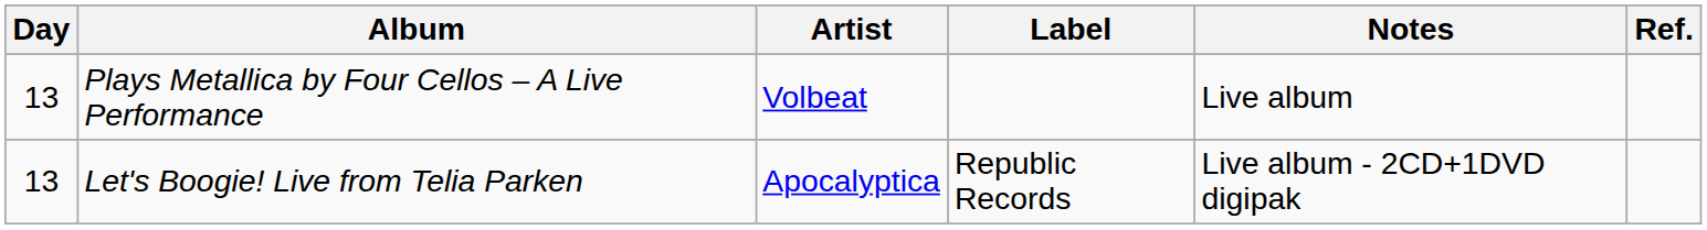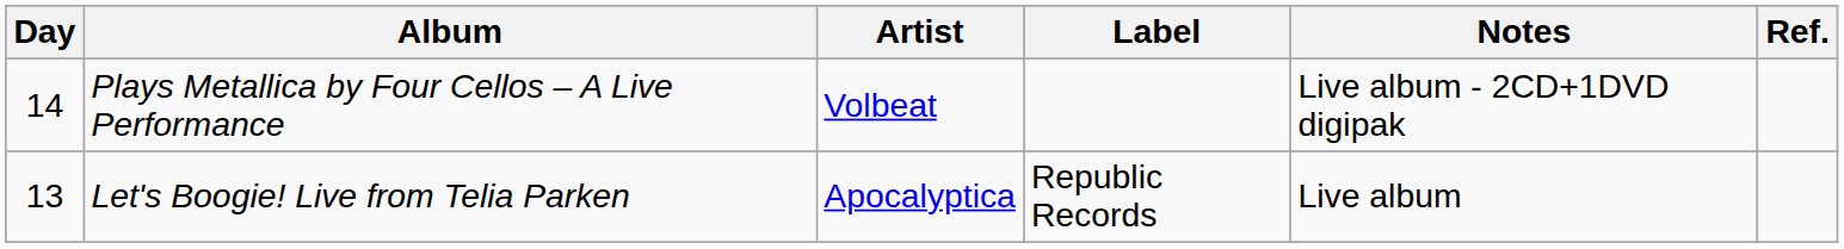Plays Metallica by Four Cellos – A Live Performance | Day: 13 -> 14
Plays Metallica by Four Cellos – A Live Performance | Notes: Live album -> Live album - 2CD+1DVD digipak
Let's Boogie! Live from Telia Parken | Notes: Live album - 2CD+1DVD digipak -> Live album
